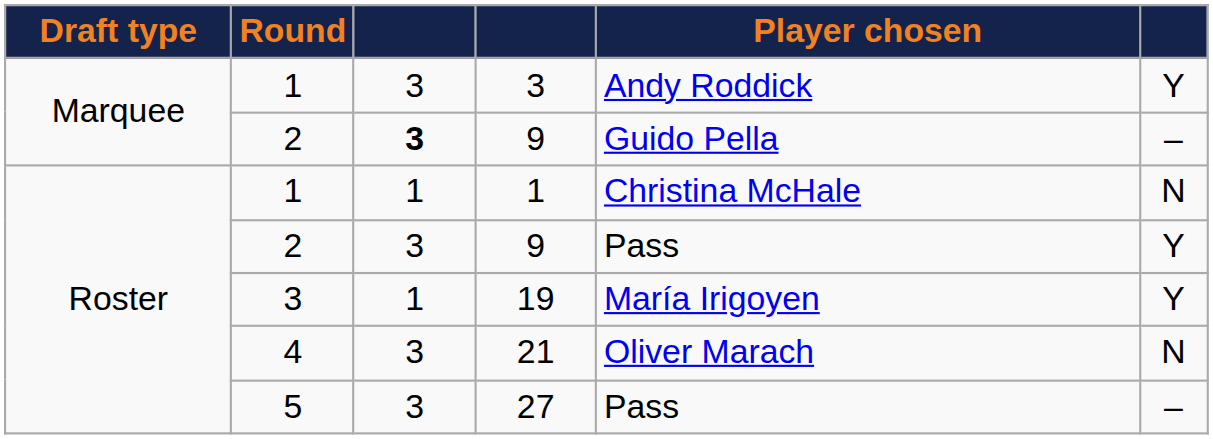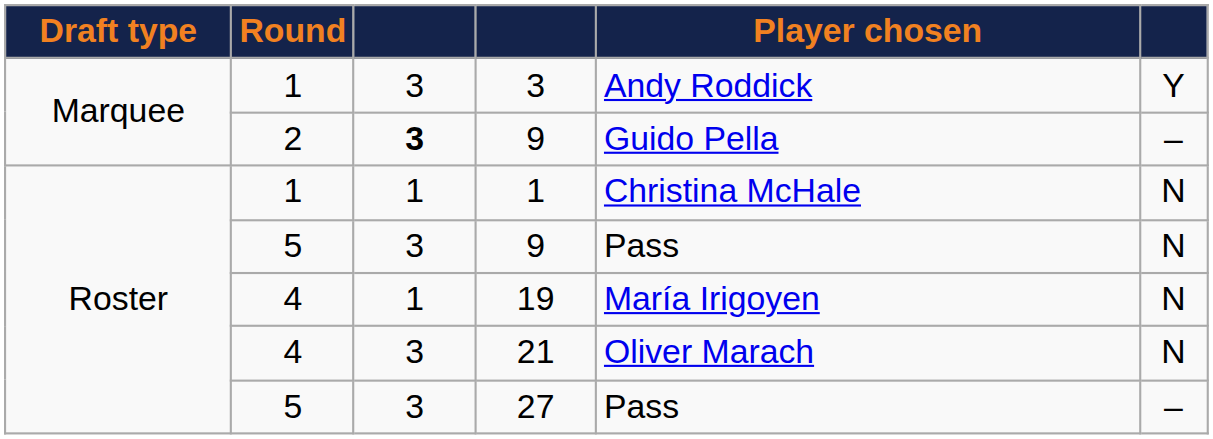Roster / 9 | Round: 2 -> 5
Roster / 9 | column 6: Y -> N
19 | Round: 3 -> 4
19 | column 6: Y -> N
